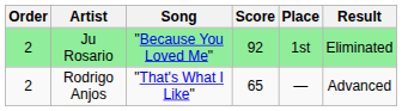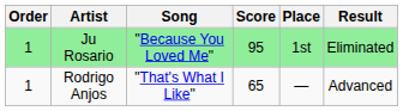Ju Rosario | Order: 2 -> 1
Ju Rosario | Score: 92 -> 95
Rodrigo Anjos | Order: 2 -> 1
